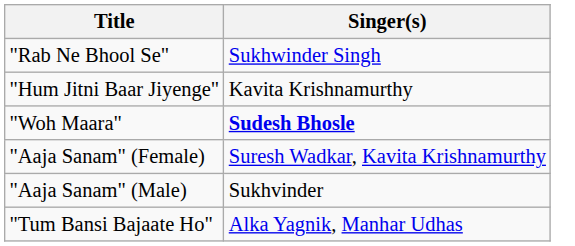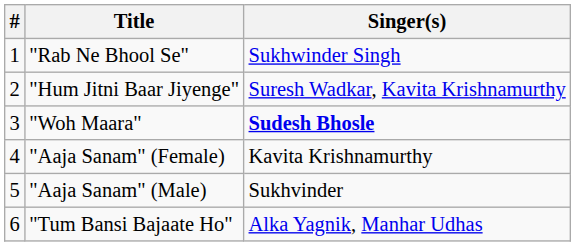+ column: # | 1 | 2 | 3 | 4 | 5 | 6
"Hum Jitni Baar Jiyenge" | Singer(s): Kavita Krishnamurthy -> Suresh Wadkar, Kavita Krishnamurthy
"Aaja Sanam" (Female) | Singer(s): Suresh Wadkar, Kavita Krishnamurthy -> Kavita Krishnamurthy
